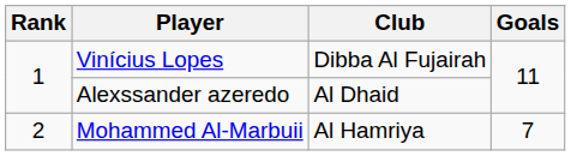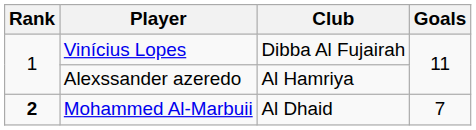Alexssander azeredo | Club: Al Dhaid -> Al Hamriya
Mohammed Al-Marbuii | Rank: normal -> bold
Mohammed Al-Marbuii | Club: Al Hamriya -> Al Dhaid
